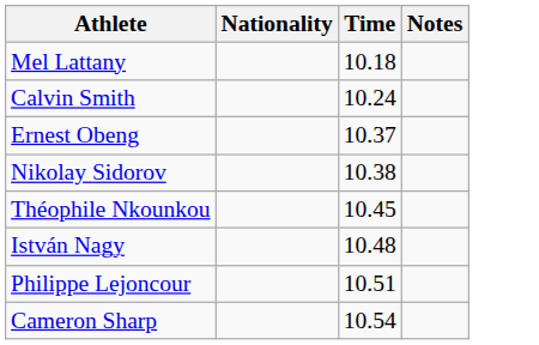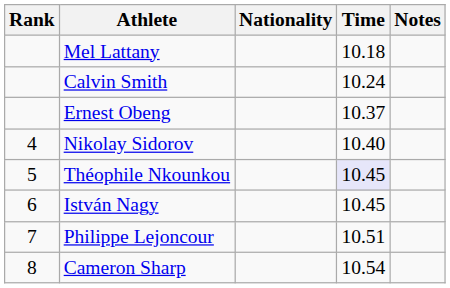+ column: Rank | 4 | 5 | 6 | 7 | 8
Nikolay Sidorov | Time: 10.38 -> 10.40
Théophile Nkounkou | Time: no background -> lavender background
István Nagy | Time: 10.48 -> 10.45
